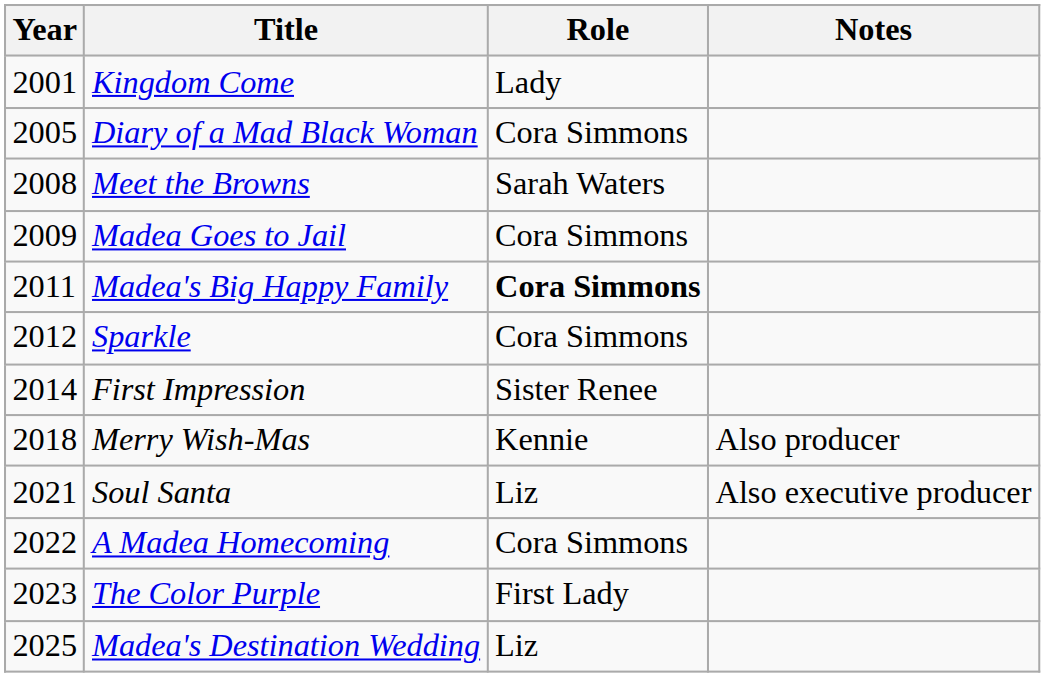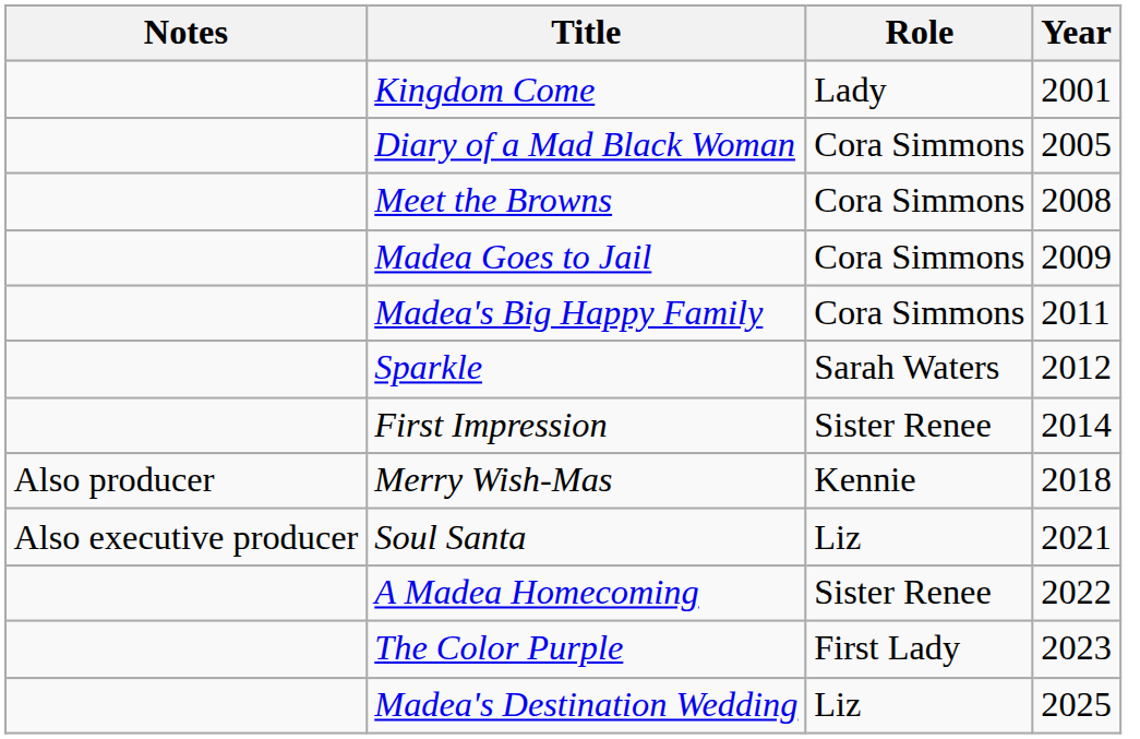columns swapped: Year <-> Notes
Meet the Browns | Role: Sarah Waters -> Cora Simmons
Madea's Big Happy Family | Role: bold -> normal
Sparkle | Role: Cora Simmons -> Sarah Waters
A Madea Homecoming | Role: Cora Simmons -> Sister Renee
